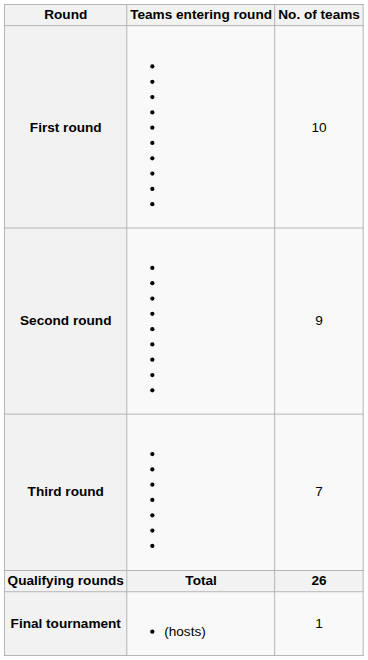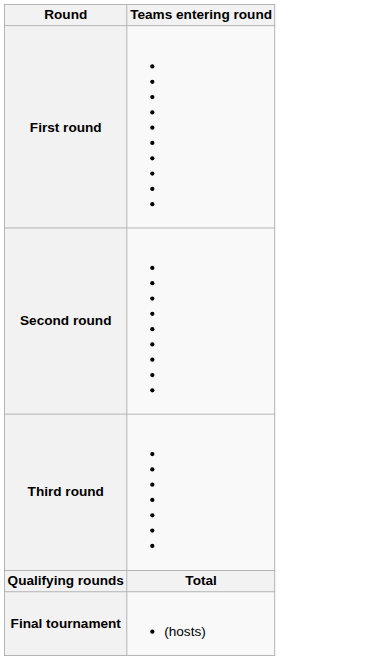- column: No. of teams | 10 | 9 | 7 | 26 | 1
